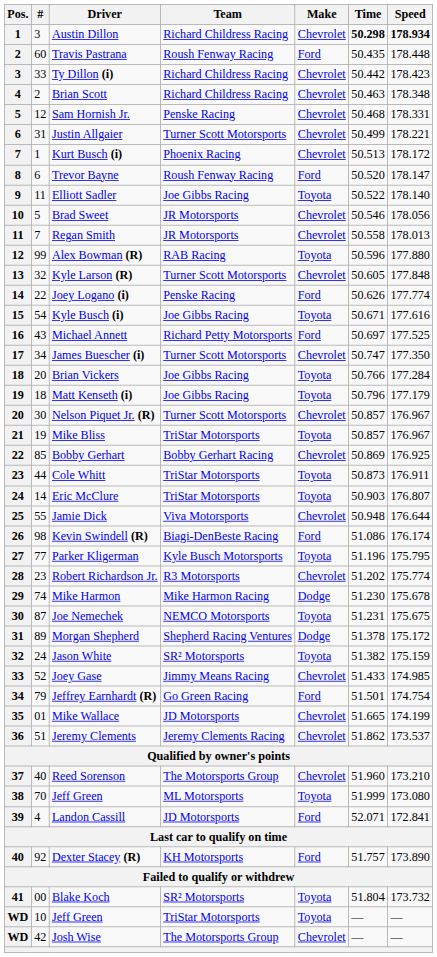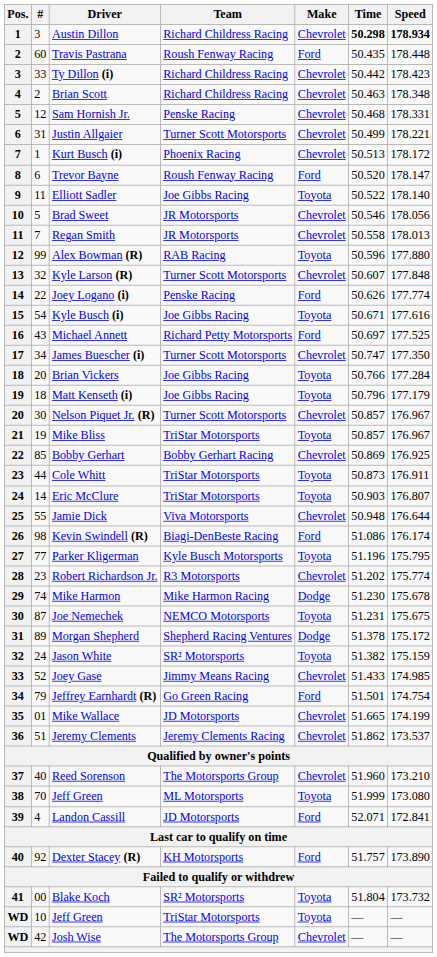Kyle Larson (R) | Time: 50.605 -> 50.607
